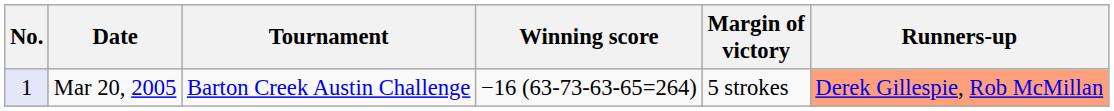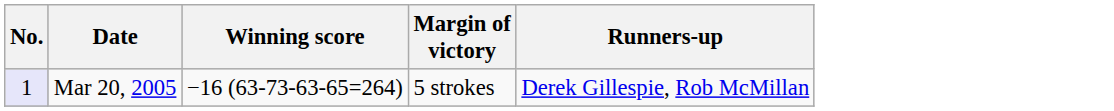- column: Tournament | Barton Creek Austin Challenge
Mar 20, 2005 | Runners-up: lightsalmon background -> no background
